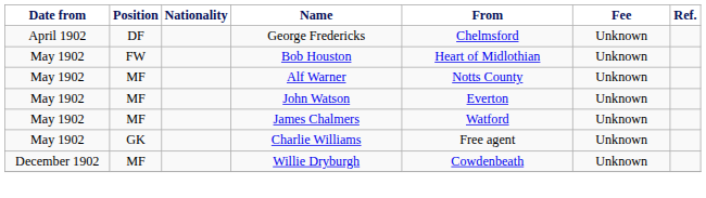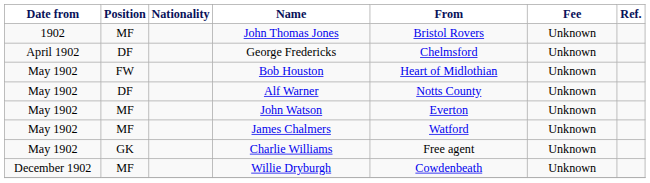+ row: 1902 | MF | John Thomas Jones | Bristol Rovers | Unknown
Alf Warner | Position: MF -> DF
